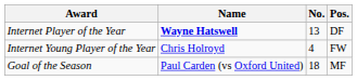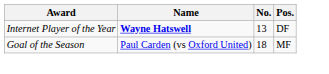- row: Internet Young Player of the Year | Chris Holroyd | 4 | FW
